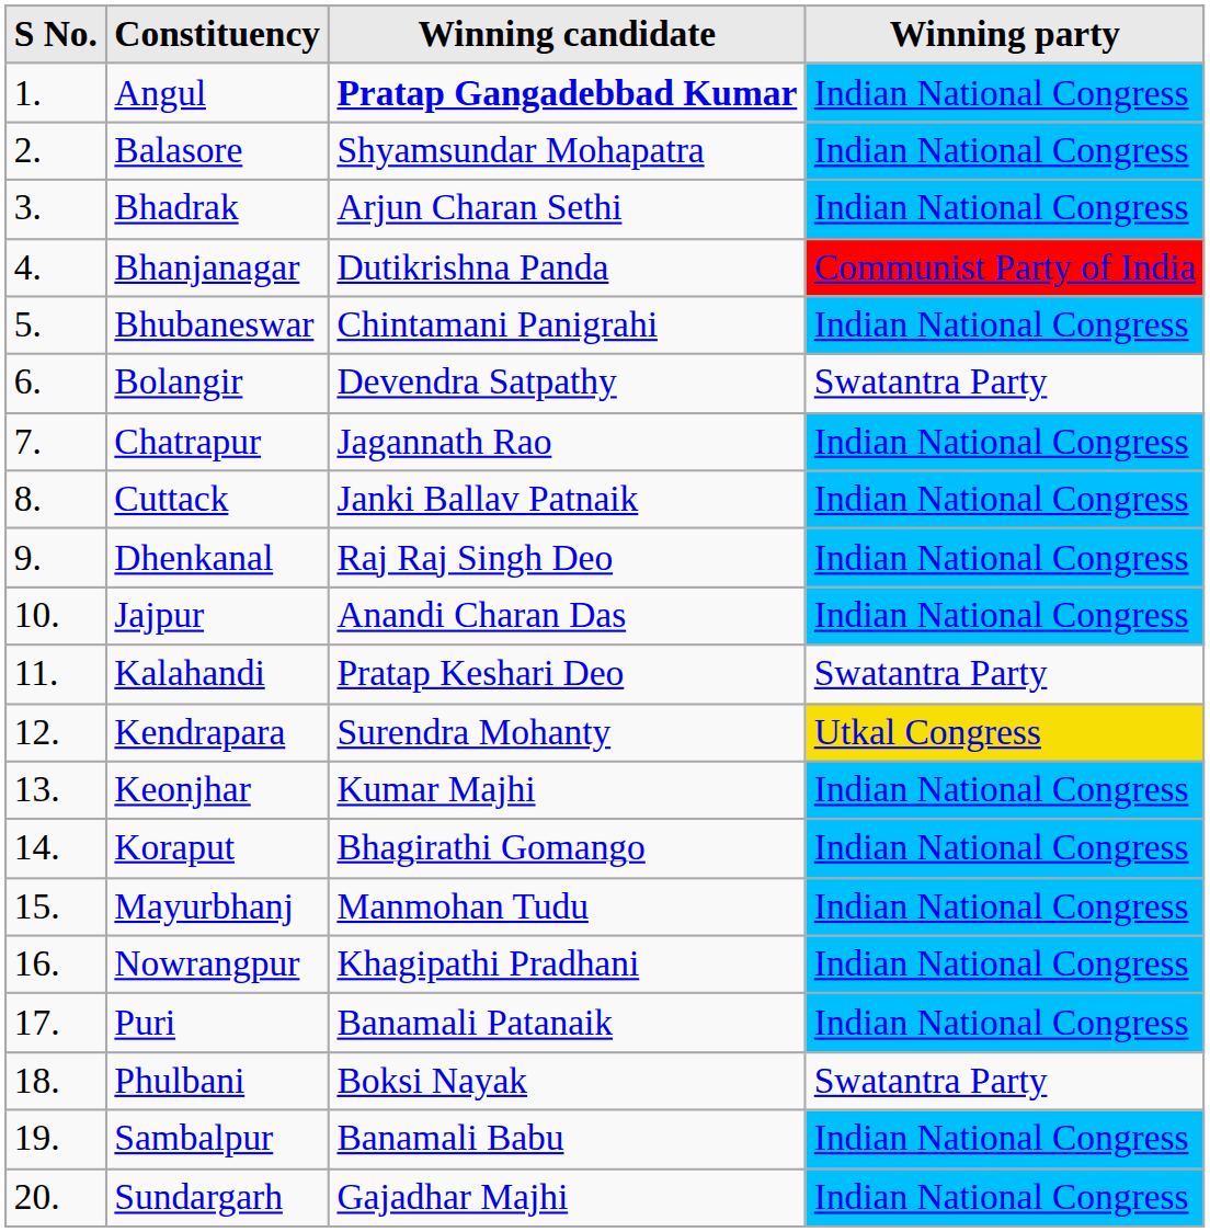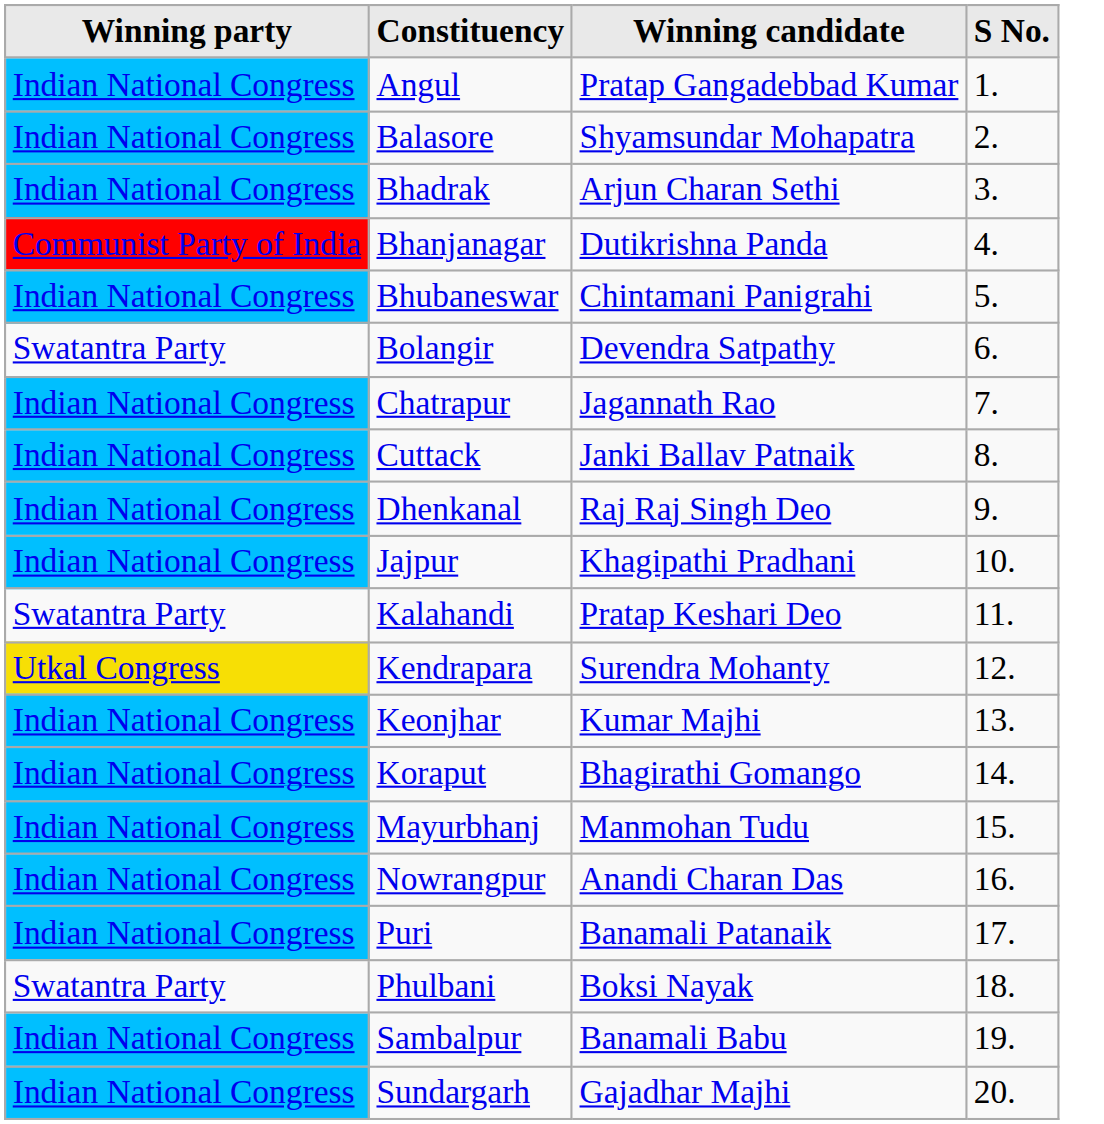columns swapped: S No. <-> Winning party
Angul | Winning candidate: bold -> normal
Jajpur | Winning candidate: Anandi Charan Das -> Khagipathi Pradhani
Nowrangpur | Winning candidate: Khagipathi Pradhani -> Anandi Charan Das
